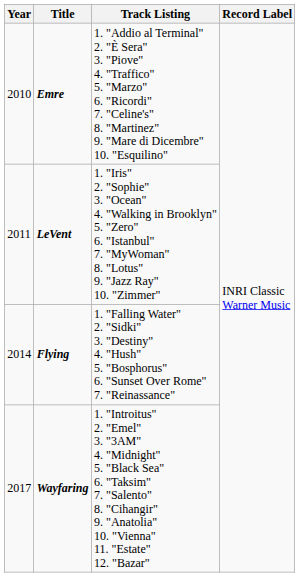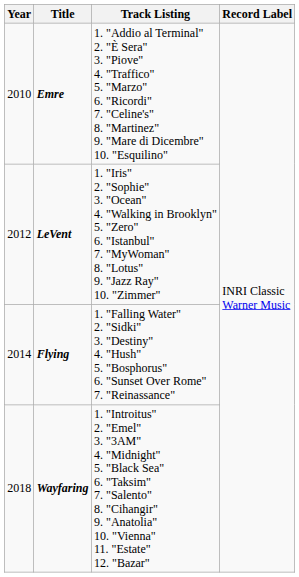LeVent | Year: 2011 -> 2012
Wayfaring | Year: 2017 -> 2018
